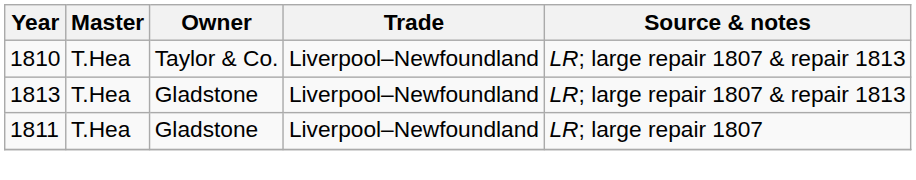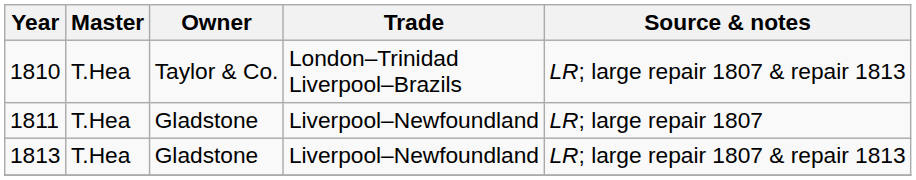1810 | Trade: Liverpool–Newfoundland -> London–Trinidad Liverpool–Brazils
rows swapped: 1811 <-> 1813
